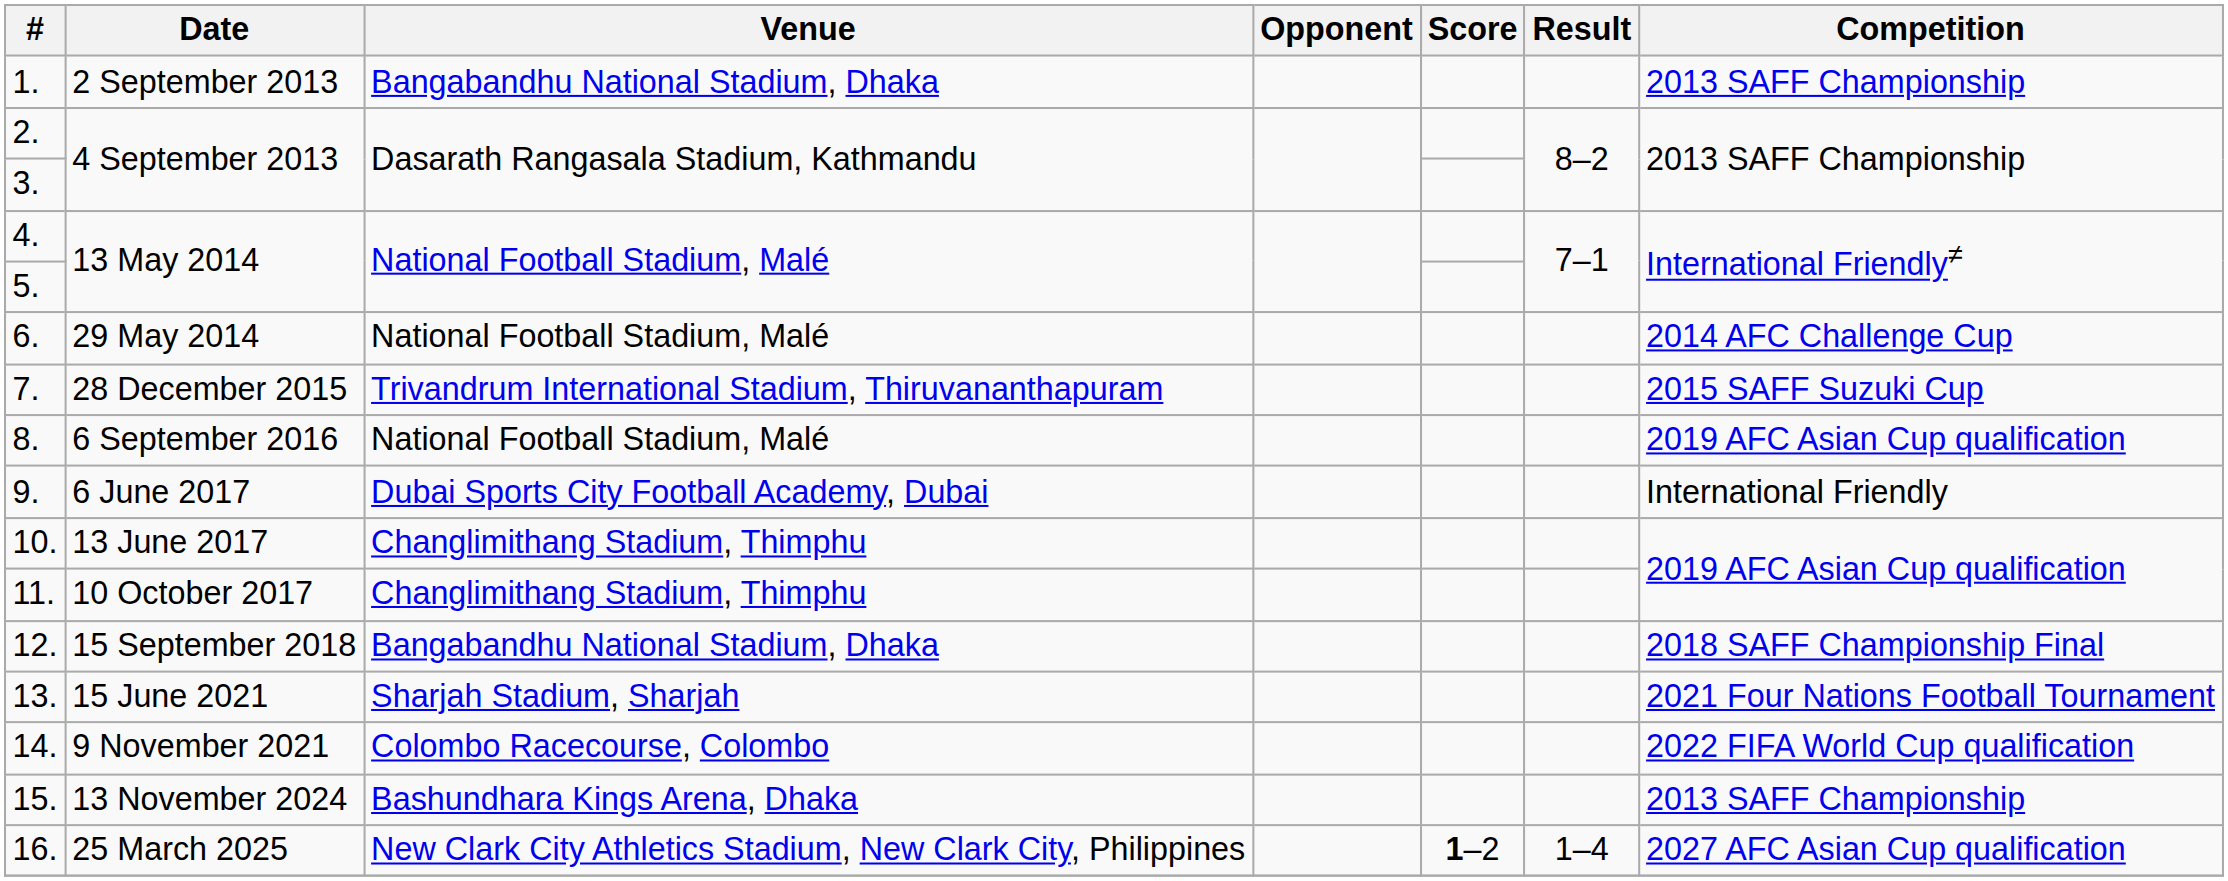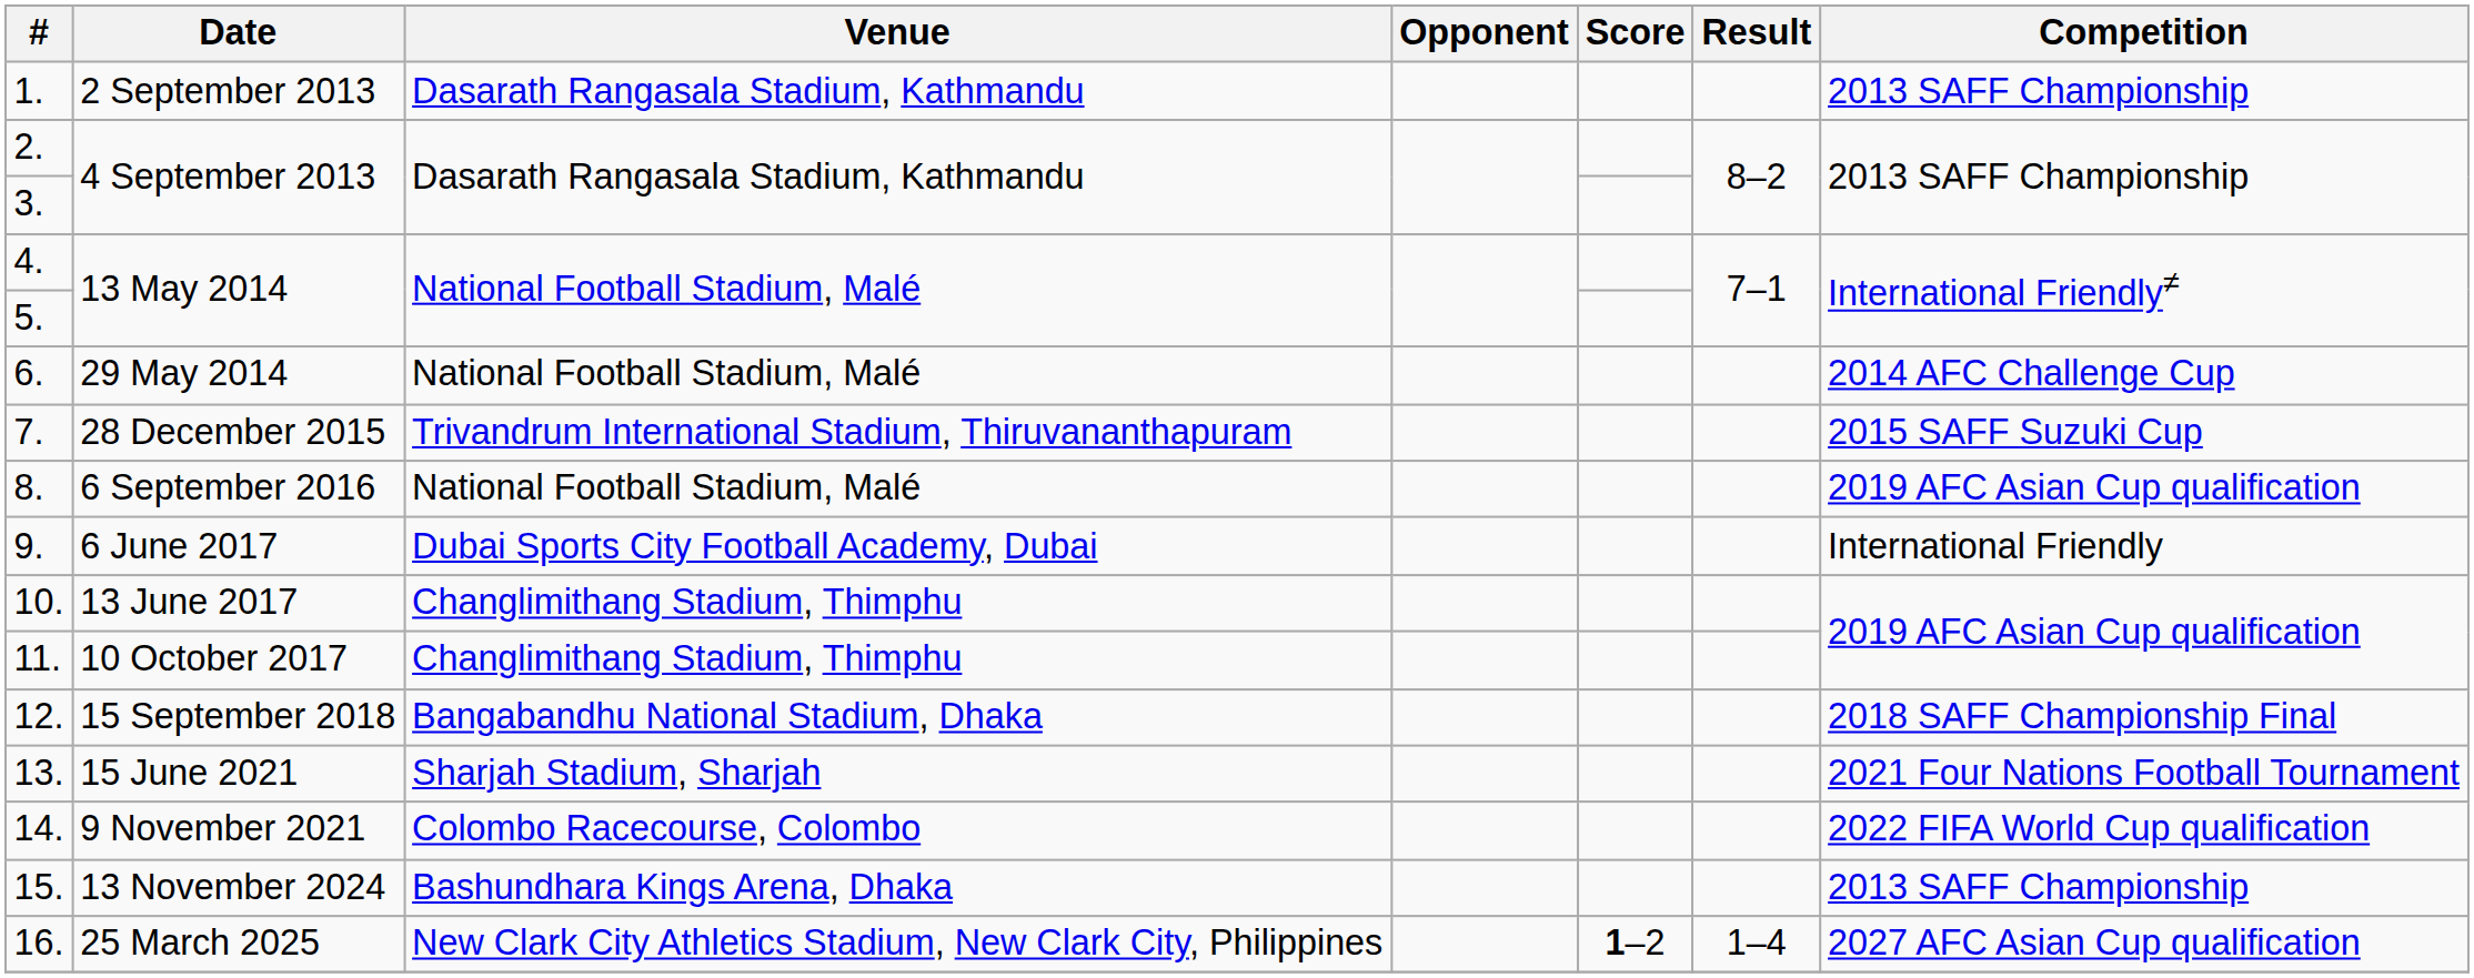1. | Venue: Bangabandhu National Stadium, Dhaka -> Dasarath Rangasala Stadium, Kathmandu
